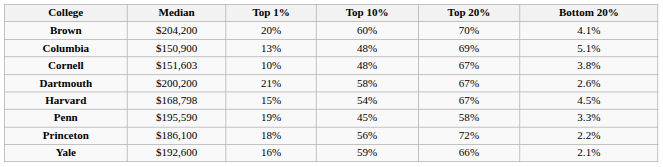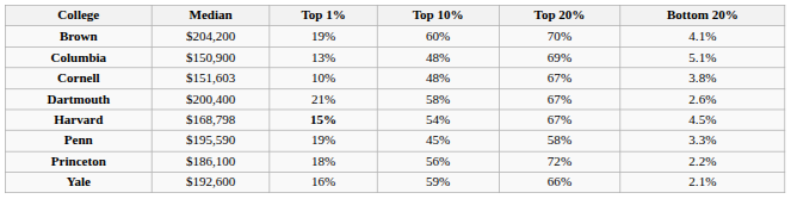Brown | Top 1%: 20% -> 19%
Dartmouth | Median: $200,200 -> $200,400
Harvard | Top 1%: normal -> bold
